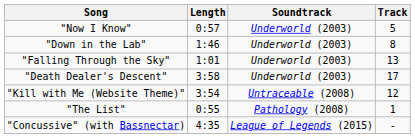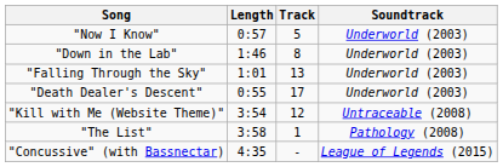columns swapped: Soundtrack <-> Track
"Death Dealer's Descent" | Length: 3:58 -> 0:55
"The List" | Length: 0:55 -> 3:58
